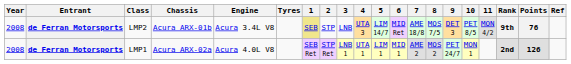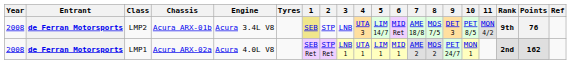LMP1 | Points: 126 -> 162
